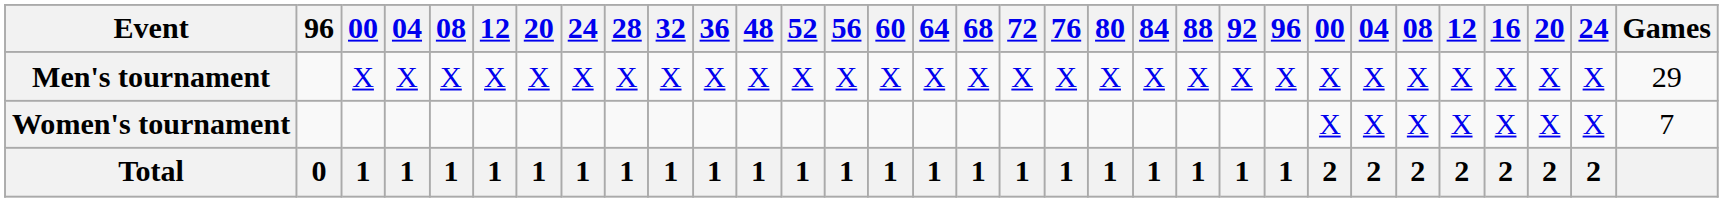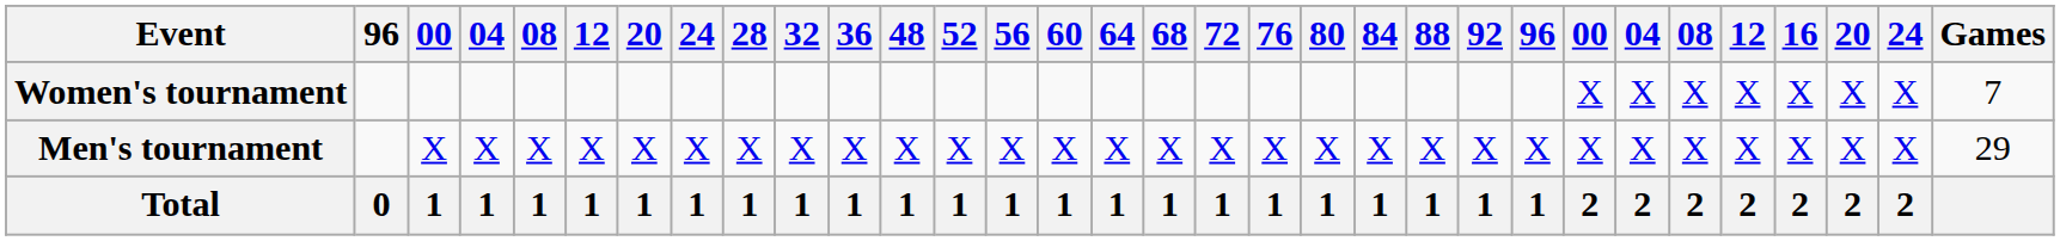rows swapped: Men's tournament <-> Women's tournament
